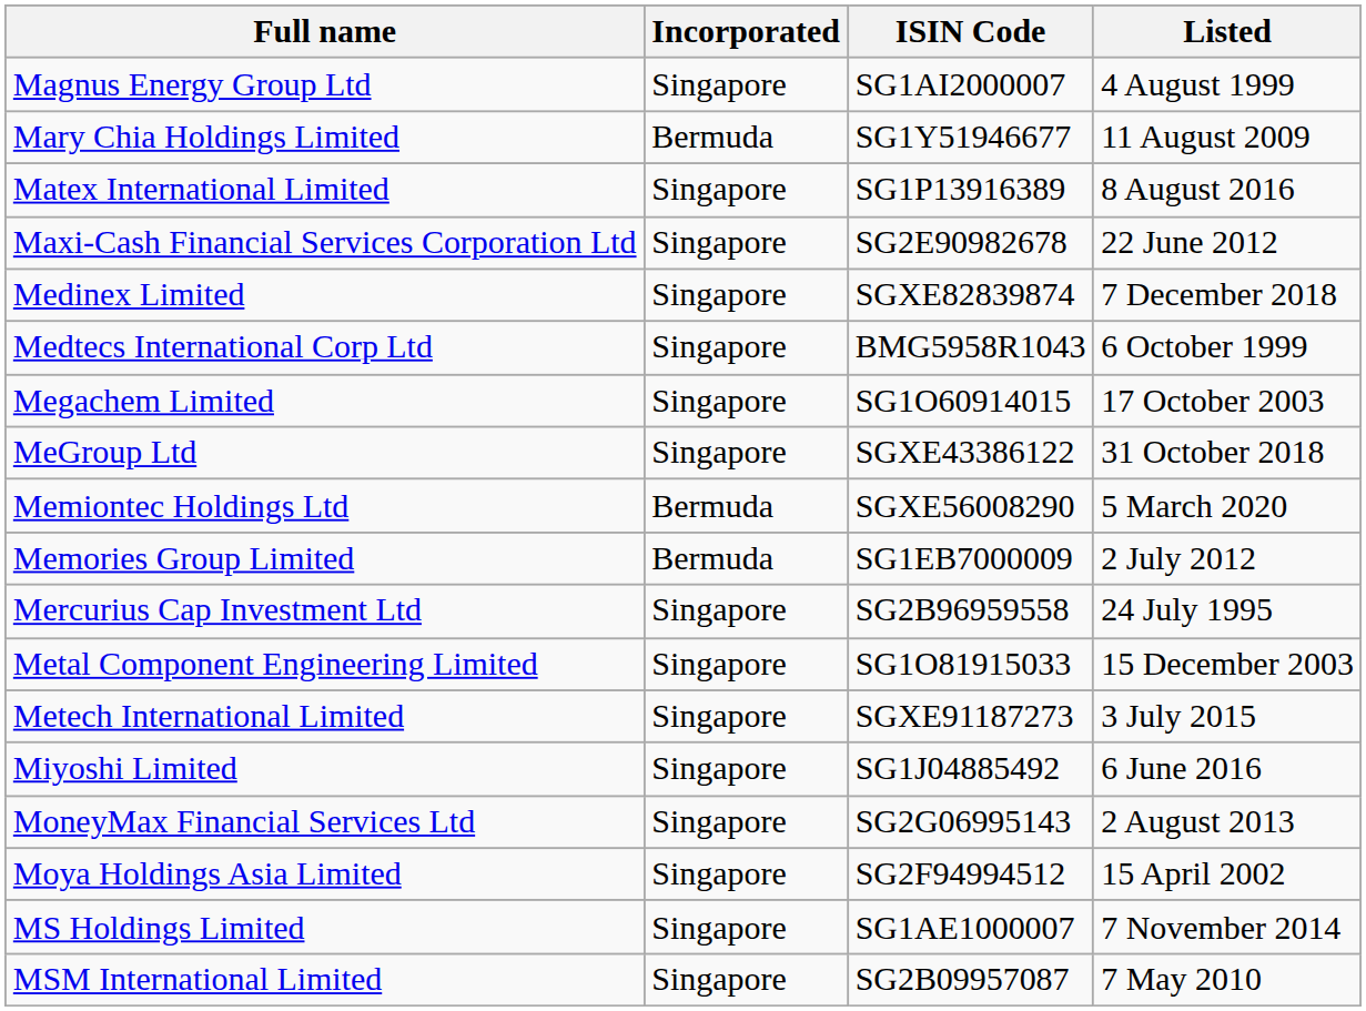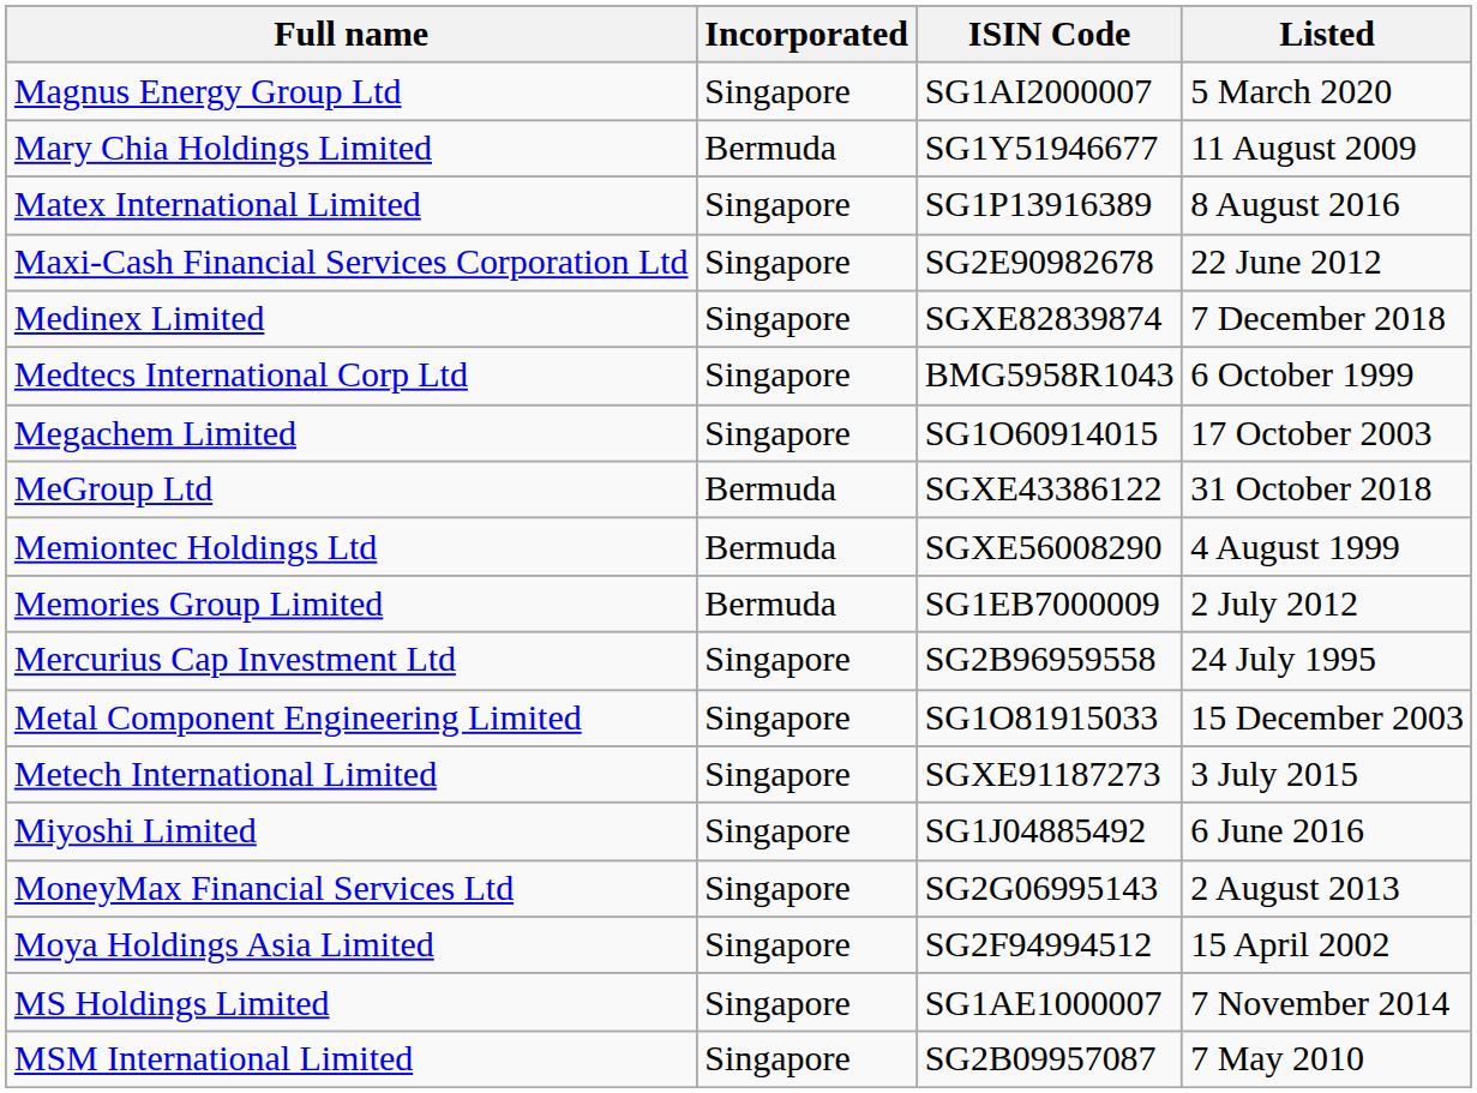Magnus Energy Group Ltd | Listed: 4 August 1999 -> 5 March 2020
MeGroup Ltd | Incorporated: Singapore -> Bermuda
Memiontec Holdings Ltd | Listed: 5 March 2020 -> 4 August 1999
